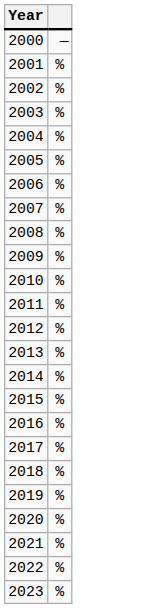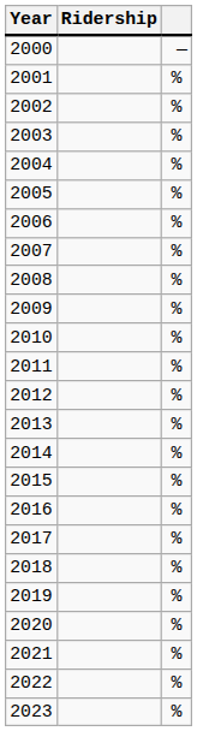+ column: Ridership
